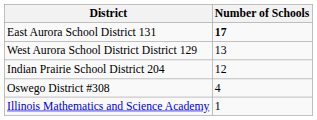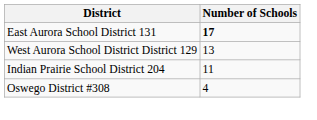Indian Prairie School District 204 | Number of Schools: 12 -> 11
- row: Illinois Mathematics and Science Academy | 1
